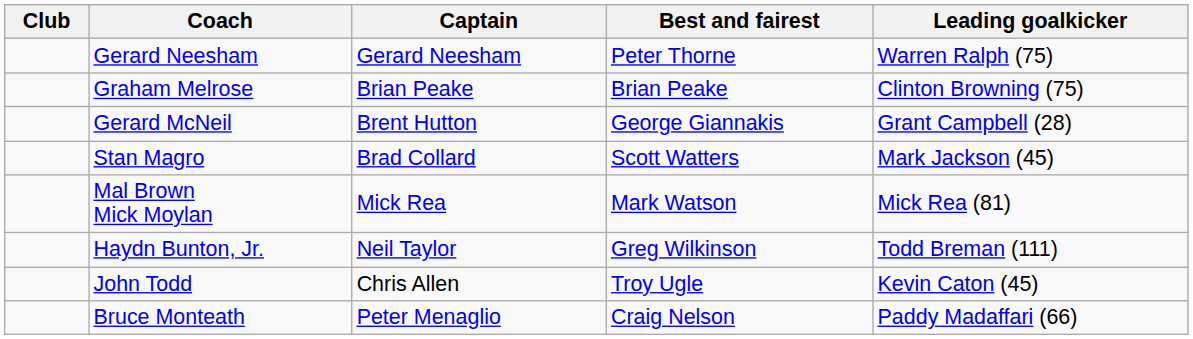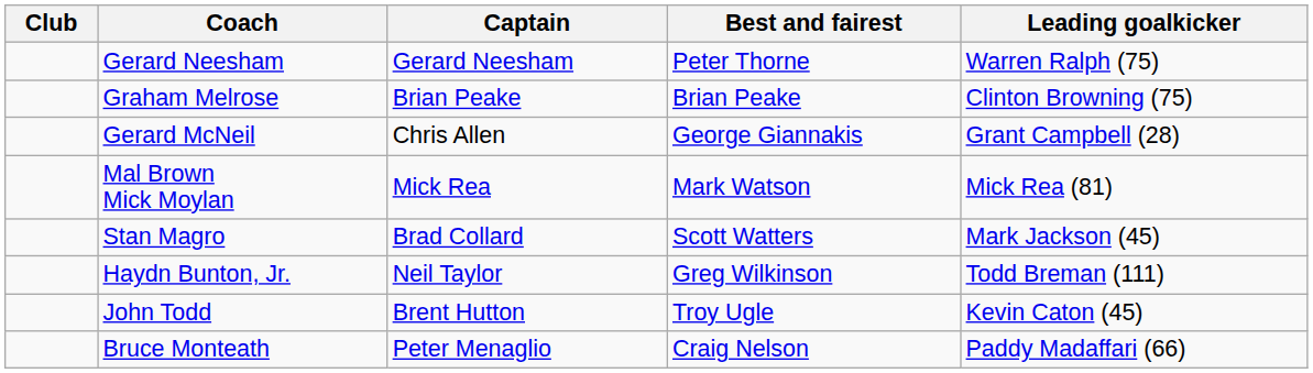Gerard McNeil | Captain: Brent Hutton -> Chris Allen
rows swapped: Mal Brown Mick Moylan <-> Stan Magro
John Todd | Captain: Chris Allen -> Brent Hutton
